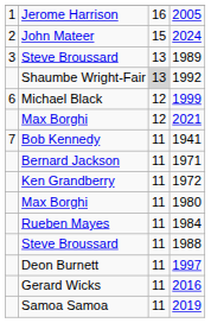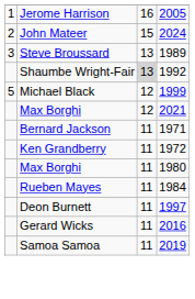1999 | column 1: 6 -> 5
- row: 7 | Bob Kennedy | 11 | 1941
- row: Steve Broussard | 11 | 1988
